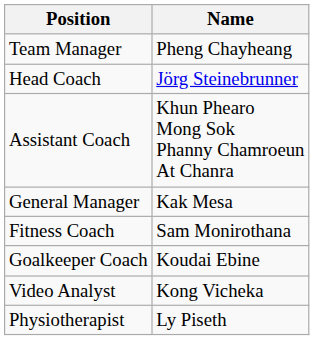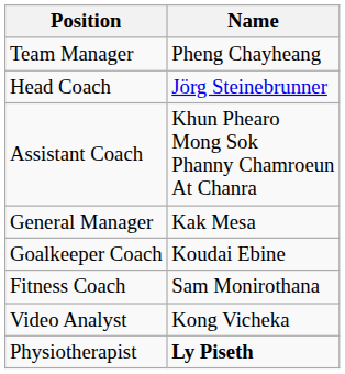rows swapped: Goalkeeper Coach <-> Fitness Coach
Physiotherapist | Name: normal -> bold
